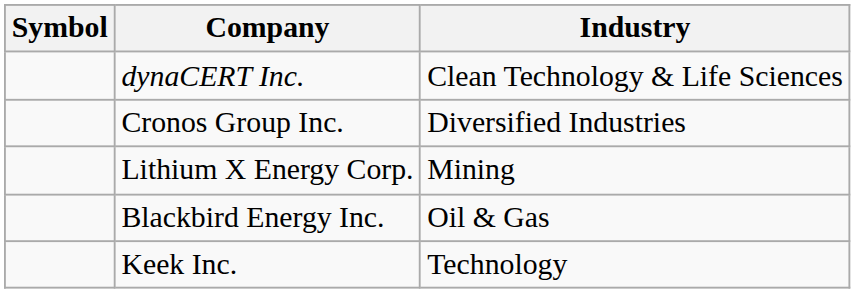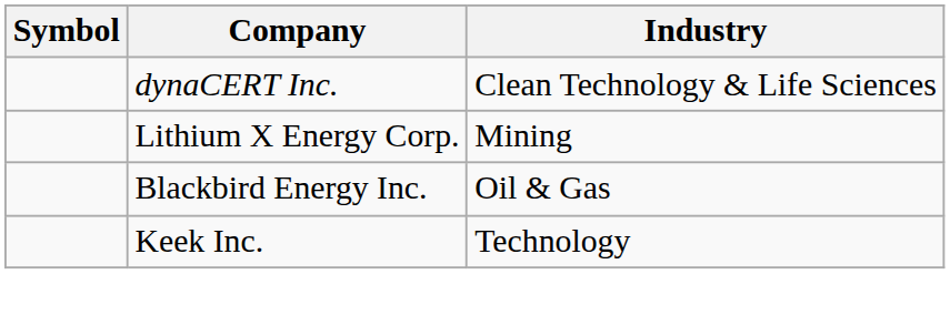- row: Cronos Group Inc. | Diversified Industries
